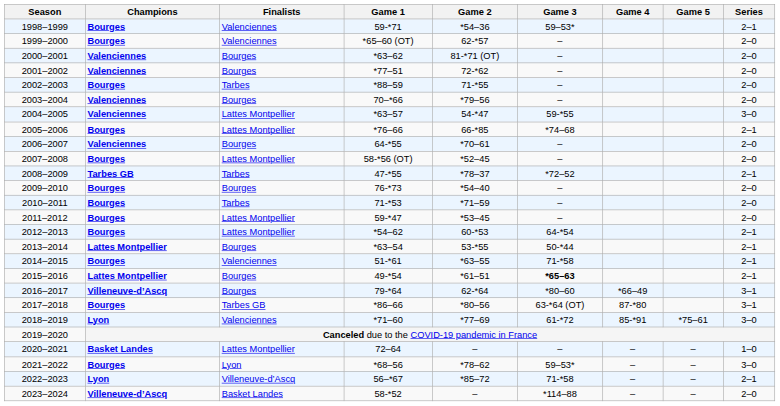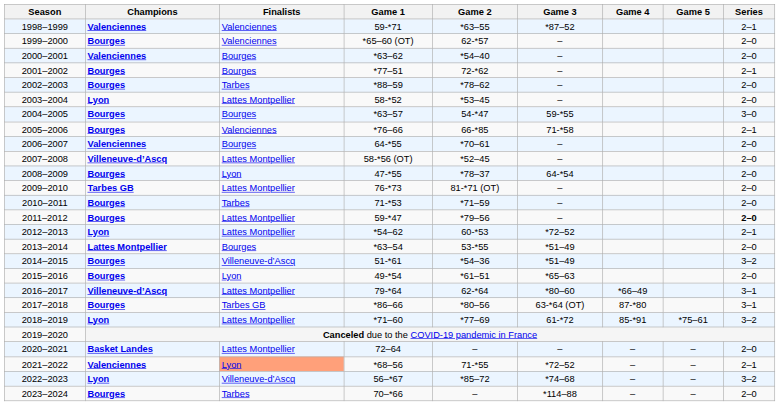1998–1999 | Champions: Bourges -> Valenciennes
1998–1999 | Game 2: *54–36 -> *63–55
1998–1999 | Game 3: 59–53* -> *87–52
2000–2001 | Game 2: 81-*71 (OT) -> *54–40
2001–2002 | Champions: Valenciennes -> Bourges
2001–2002 | Series: 2–0 -> 2–1
2002–2003 | Game 2: 71-*55 -> *78–62
2003–2004 | Champions: Valenciennes -> Lyon
2003–2004 | Finalists: Bourges -> Lattes Montpellier
2003–2004 | Game 1: 70–*66 -> 58-*52
2003–2004 | Game 2: *79–56 -> *53–45
2004–2005 | Champions: Valenciennes -> Bourges
2004–2005 | Finalists: Lattes Montpellier -> Bourges
2005–2006 | Finalists: Lattes Montpellier -> Valenciennes
2005–2006 | Game 3: *74–68 -> 71-*58
2007–2008 | Champions: Bourges -> Villeneuve-d’Ascq
2008–2009 | Champions: Tarbes GB -> Bourges
2008–2009 | Finalists: Tarbes -> Lyon
2008–2009 | Game 3: *72–52 -> 64-*54
2008–2009 | Series: 2–1 -> 2–0
2009–2010 | Champions: Bourges -> Tarbes GB
2009–2010 | Finalists: Bourges -> Lattes Montpellier
2009–2010 | Game 2: *54–40 -> 81-*71 (OT)
2011–2012 | Game 2: *53–45 -> *79–56
2011–2012 | Series: normal -> bold
2012–2013 | Champions: Bourges -> Lyon
2012–2013 | Game 3: 64-*54 -> *72–52
2013–2014 | Game 3: 50-*44 -> *51–49
2013–2014 | Series: 2–1 -> 2–0
2014–2015 | Finalists: Valenciennes -> Villeneuve-d’Ascq
2014–2015 | Game 2: *63–55 -> *54–36
2014–2015 | Game 3: 71-*58 -> *51–49
2014–2015 | Series: 2–1 -> 3–2
2015–2016 | Champions: Lattes Montpellier -> Bourges
2015–2016 | Finalists: Bourges -> Lyon
2015–2016 | Game 3: bold -> normal
2015–2016 | Series: 2–1 -> 2–0
2016–2017 | Finalists: Bourges -> Lattes Montpellier
2018–2019 | Finalists: Valenciennes -> Lattes Montpellier
2018–2019 | Series: 3–0 -> 3–2
2020–2021 | Series: 1–0 -> 2–0
2021–2022 | Champions: Bourges -> Valenciennes
2021–2022 | Finalists: no background -> lightsalmon background
2021–2022 | Game 2: *78–62 -> 71-*55
2021–2022 | Game 3: 59–53* -> *72–52
2021–2022 | Series: 3–0 -> 2–1
2022–2023 | Game 3: 71-*58 -> *74–68
2022–2023 | Series: 2–1 -> 3–2
2023–2024 | Champions: Villeneuve-d’Ascq -> Bourges
2023–2024 | Finalists: Basket Landes -> Tarbes
2023–2024 | Game 1: 58-*52 -> 70–*66
